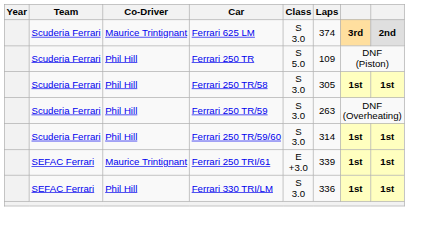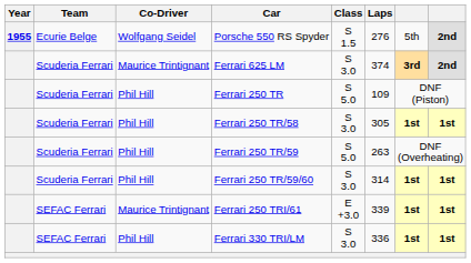+ row: 1955 | Ecurie Belge | Wolfgang Seidel | Porsche 550 RS Spyder | S 1.5 | 276 | 5th | 2nd
Ferrari 250 TR/59 | Class: S 3.0 -> S 5.0
